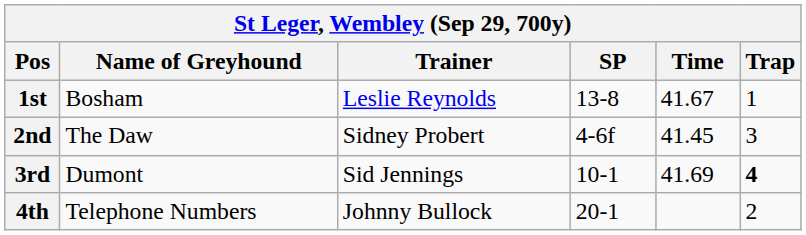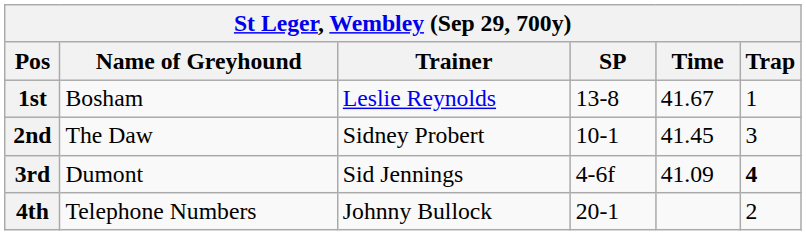2nd | SP: 4-6f -> 10-1
3rd | SP: 10-1 -> 4-6f
3rd | Time: 41.69 -> 41.09
